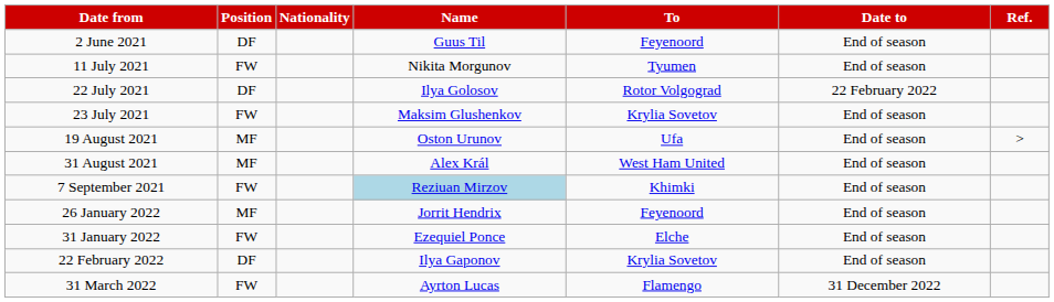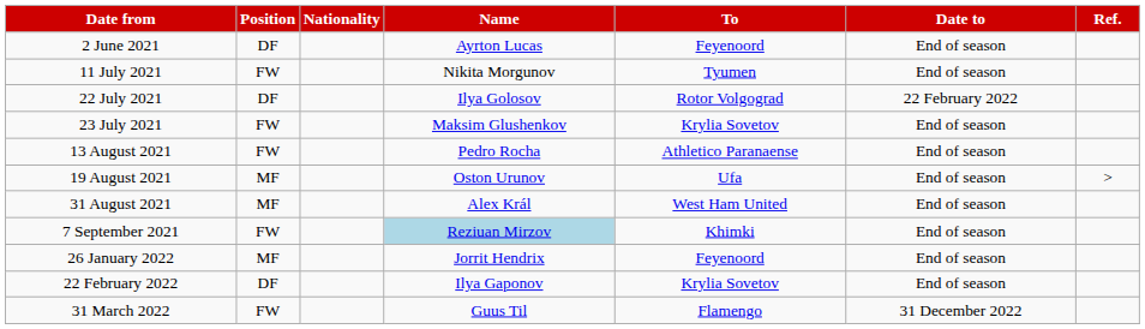2 June 2021 | Name: Guus Til -> Ayrton Lucas
+ row: 13 August 2021 | FW | Pedro Rocha | Athletico Paranaense | End of season
- row: 31 January 2022 | FW | Ezequiel Ponce | Elche | End of season
31 March 2022 | Name: Ayrton Lucas -> Guus Til
